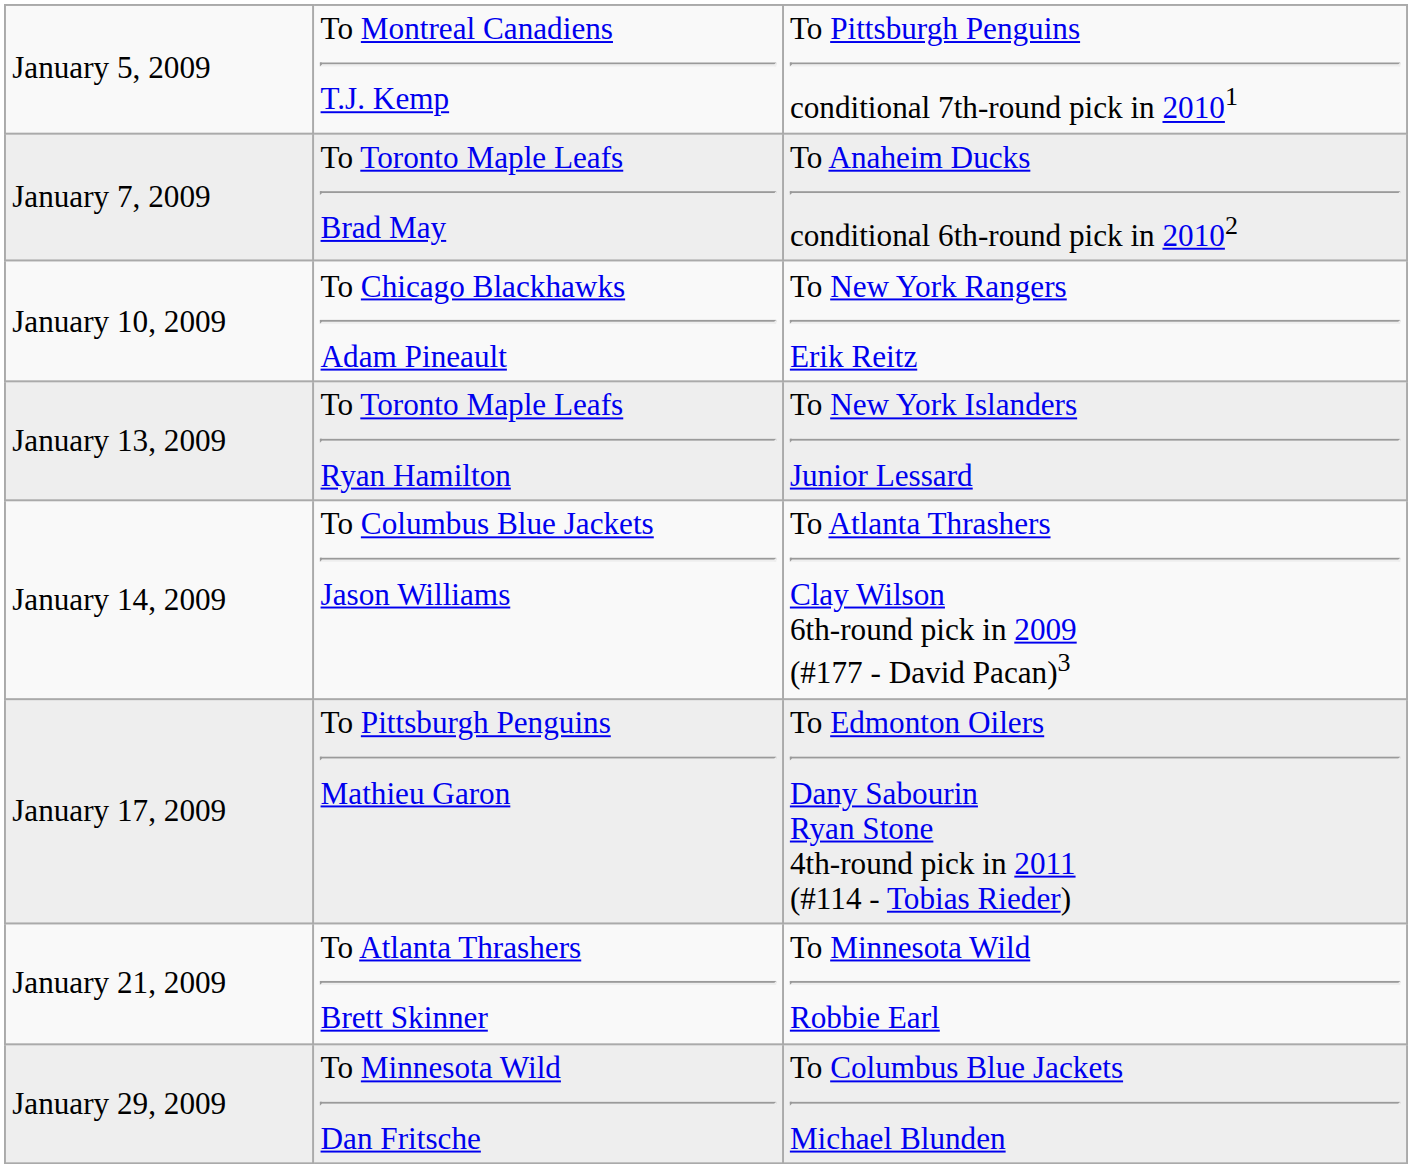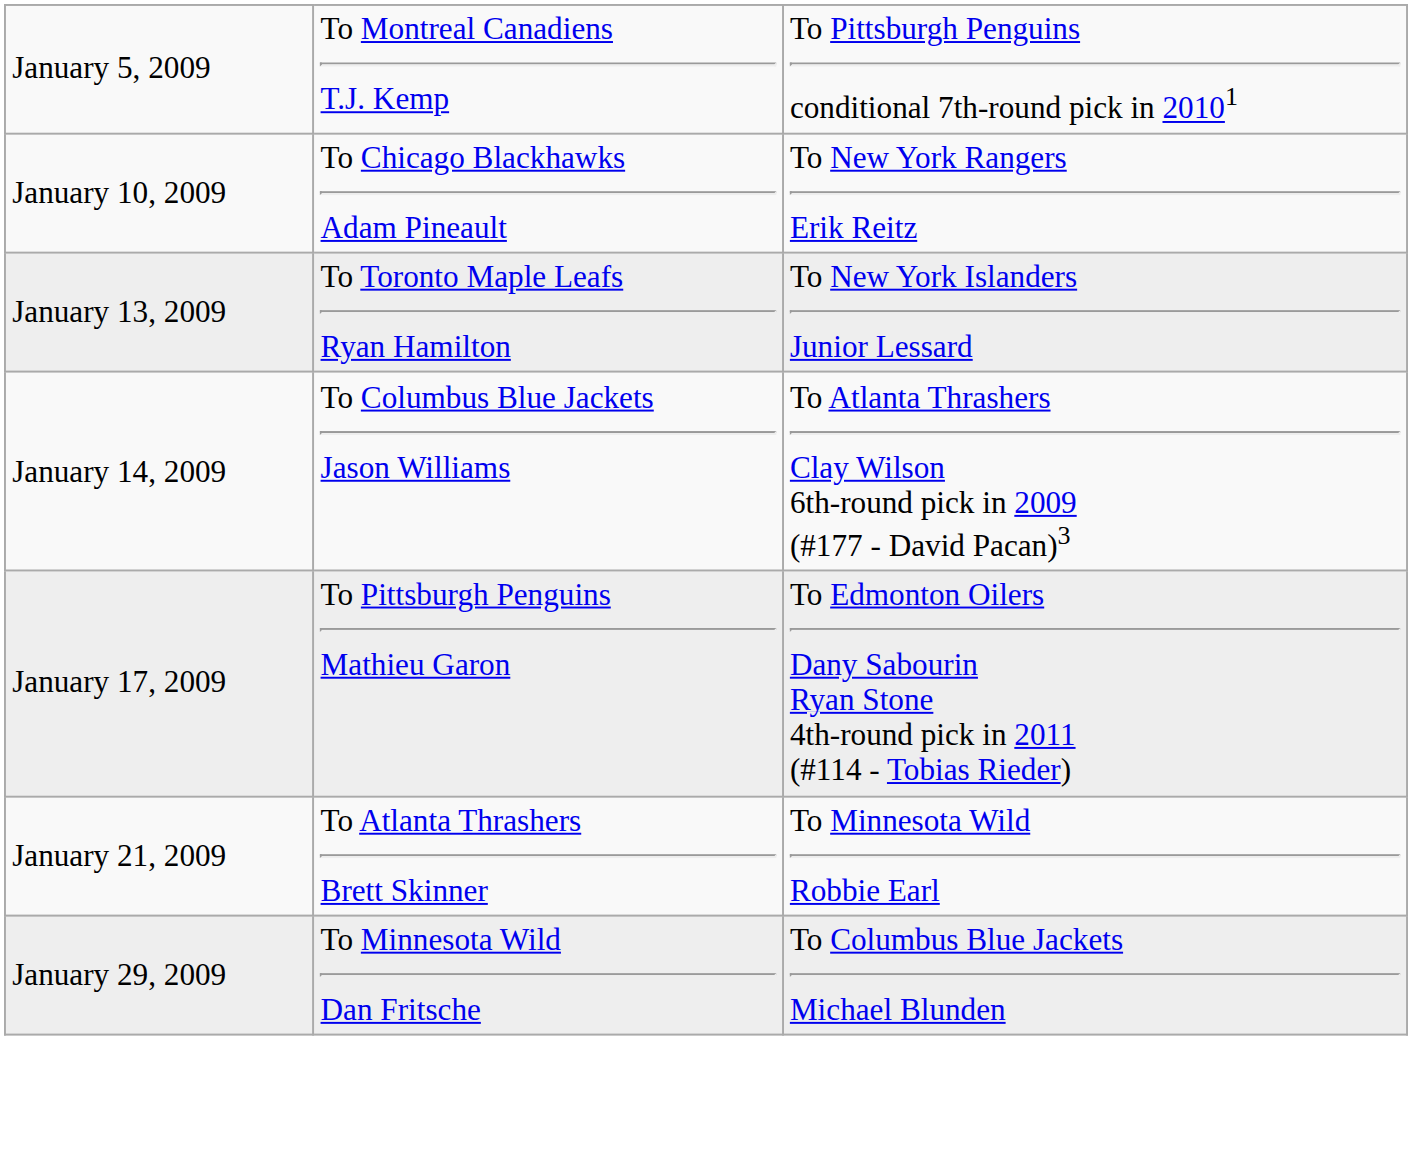- row: January 7, 2009 | To Toronto Maple Leafs Brad May | To Anaheim Ducks conditional 6th-round pick in 20102
